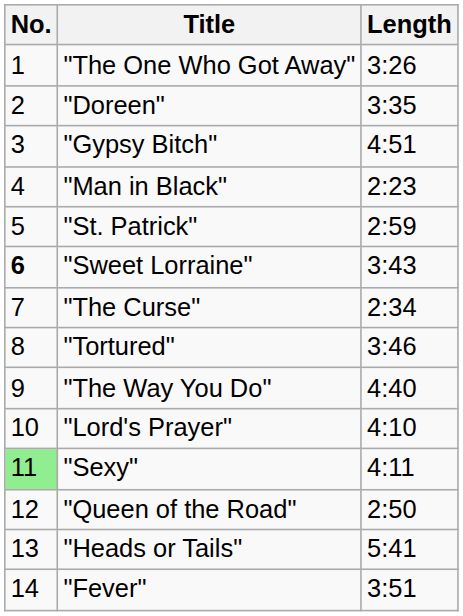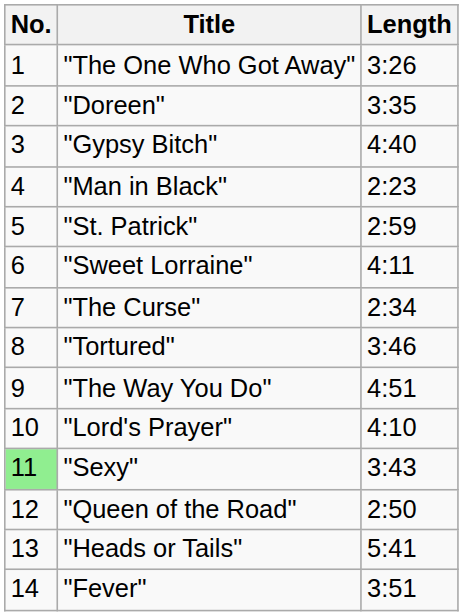"Gypsy Bitch" | Length: 4:51 -> 4:40
"Sweet Lorraine" | No.: bold -> normal
"Sweet Lorraine" | Length: 3:43 -> 4:11
"The Way You Do" | Length: 4:40 -> 4:51
"Sexy" | Length: 4:11 -> 3:43
